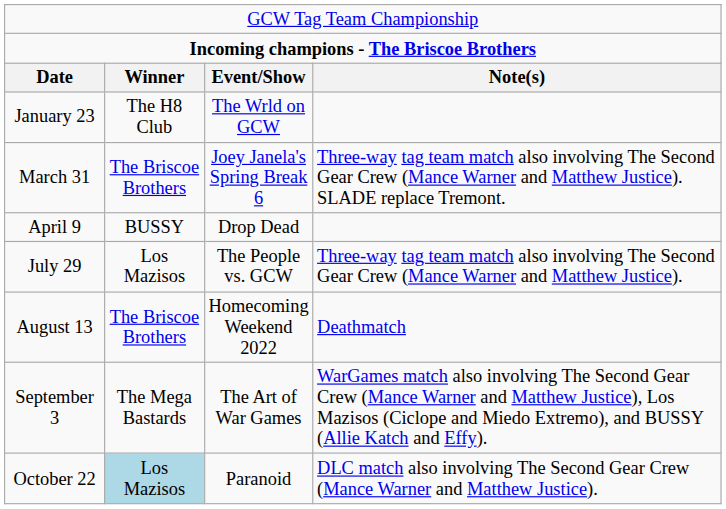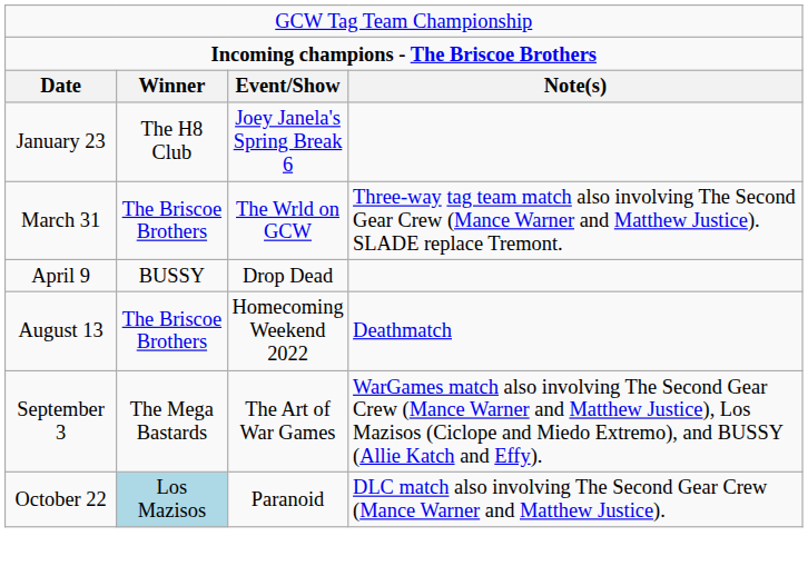January 23 | column 3: The Wrld on GCW -> Joey Janela's Spring Break 6
March 31 | column 3: Joey Janela's Spring Break 6 -> The Wrld on GCW
- row: July 29 | Los Mazisos | The People vs. GCW | Three-way tag team match also involving The Second Gear Crew (Mance Warner and Matthew Justice).
